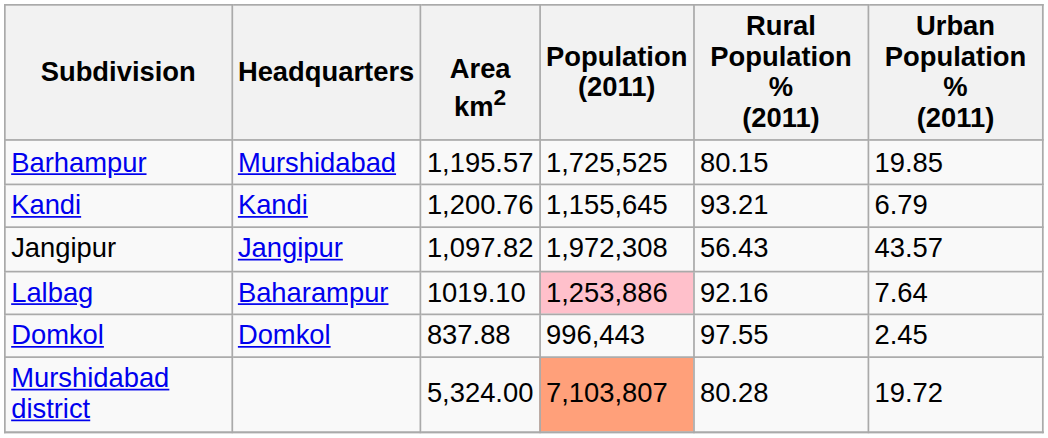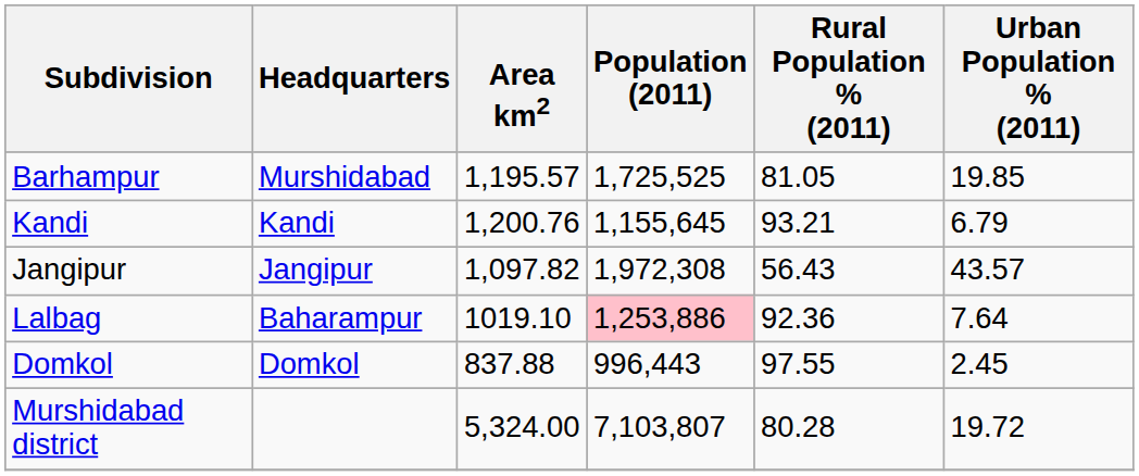Barhampur | Rural Population % (2011): 80.15 -> 81.05
Lalbag | Rural Population % (2011): 92.16 -> 92.36
Murshidabad district | Population (2011): lightsalmon background -> no background
